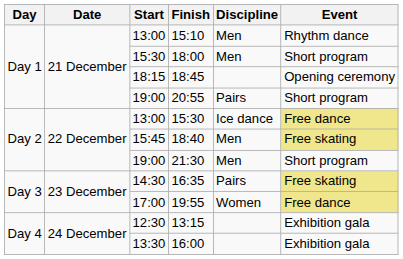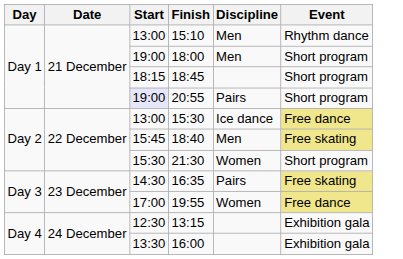18:00 | Start: 15:30 -> 19:00
18:45 | Event: Opening ceremony -> Short program
20:55 | Start: no background -> lavender background
21:30 | Start: 19:00 -> 15:30
21:30 | Discipline: Men -> Women
